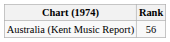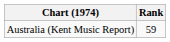Australia (Kent Music Report) | Rank: 56 -> 59
